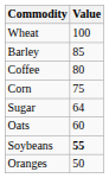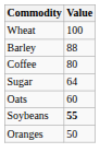Barley | Value: 85 -> 88
- row: Corn | 75
